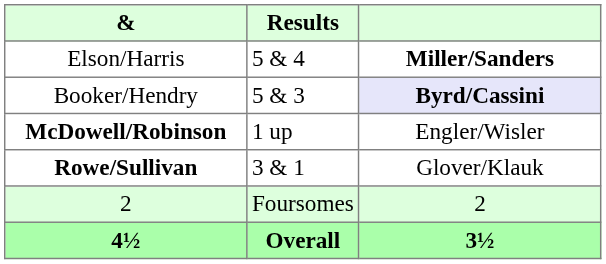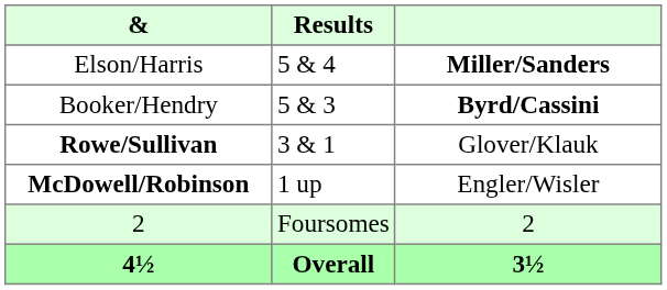Booker/Hendry | column 3: lavender background -> no background
rows swapped: McDowell/Robinson <-> Rowe/Sullivan
